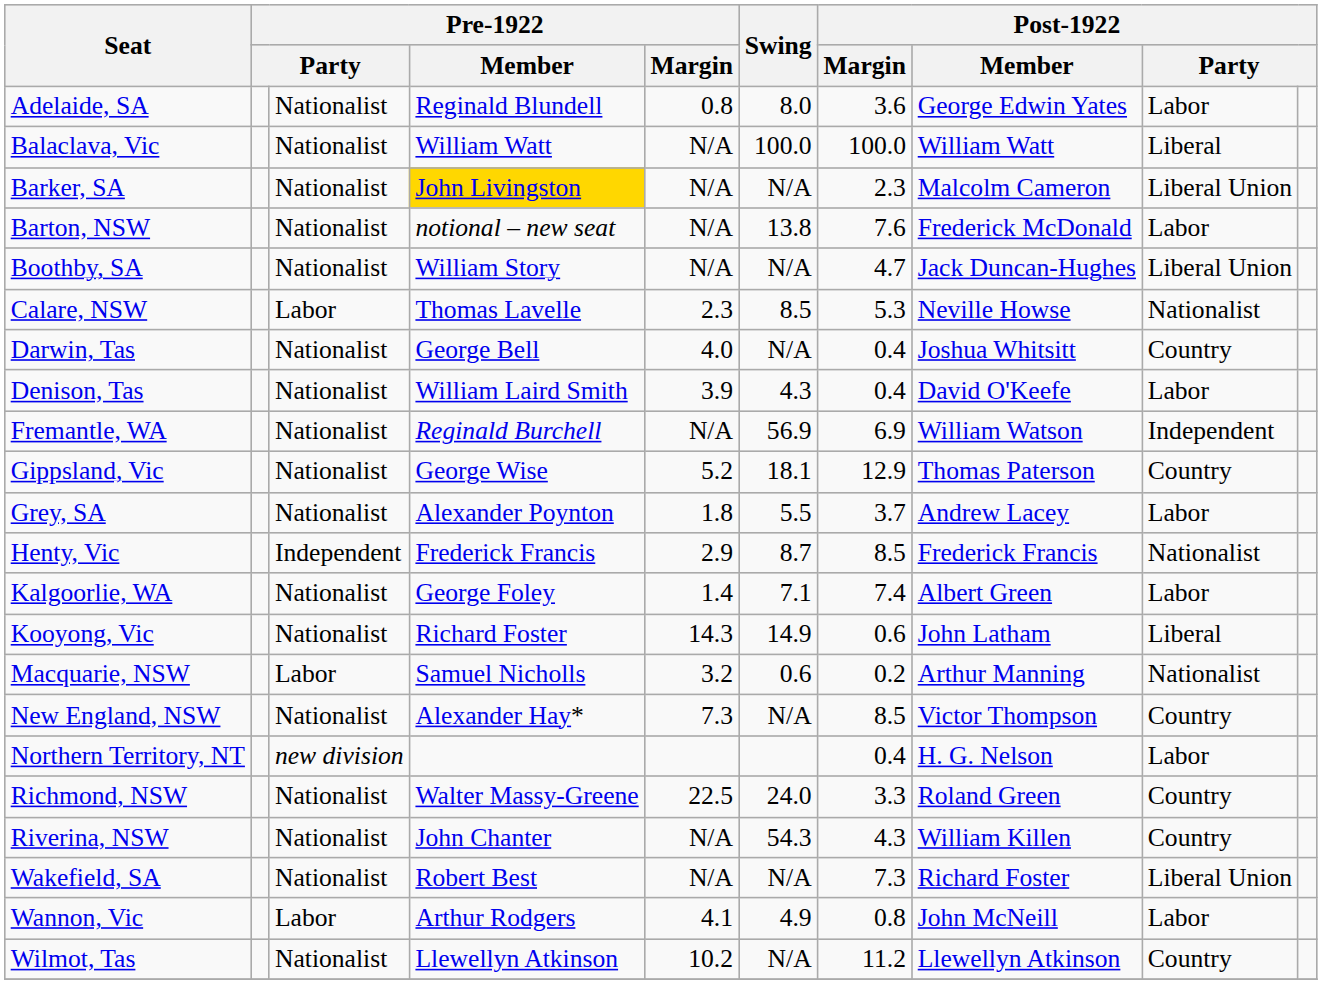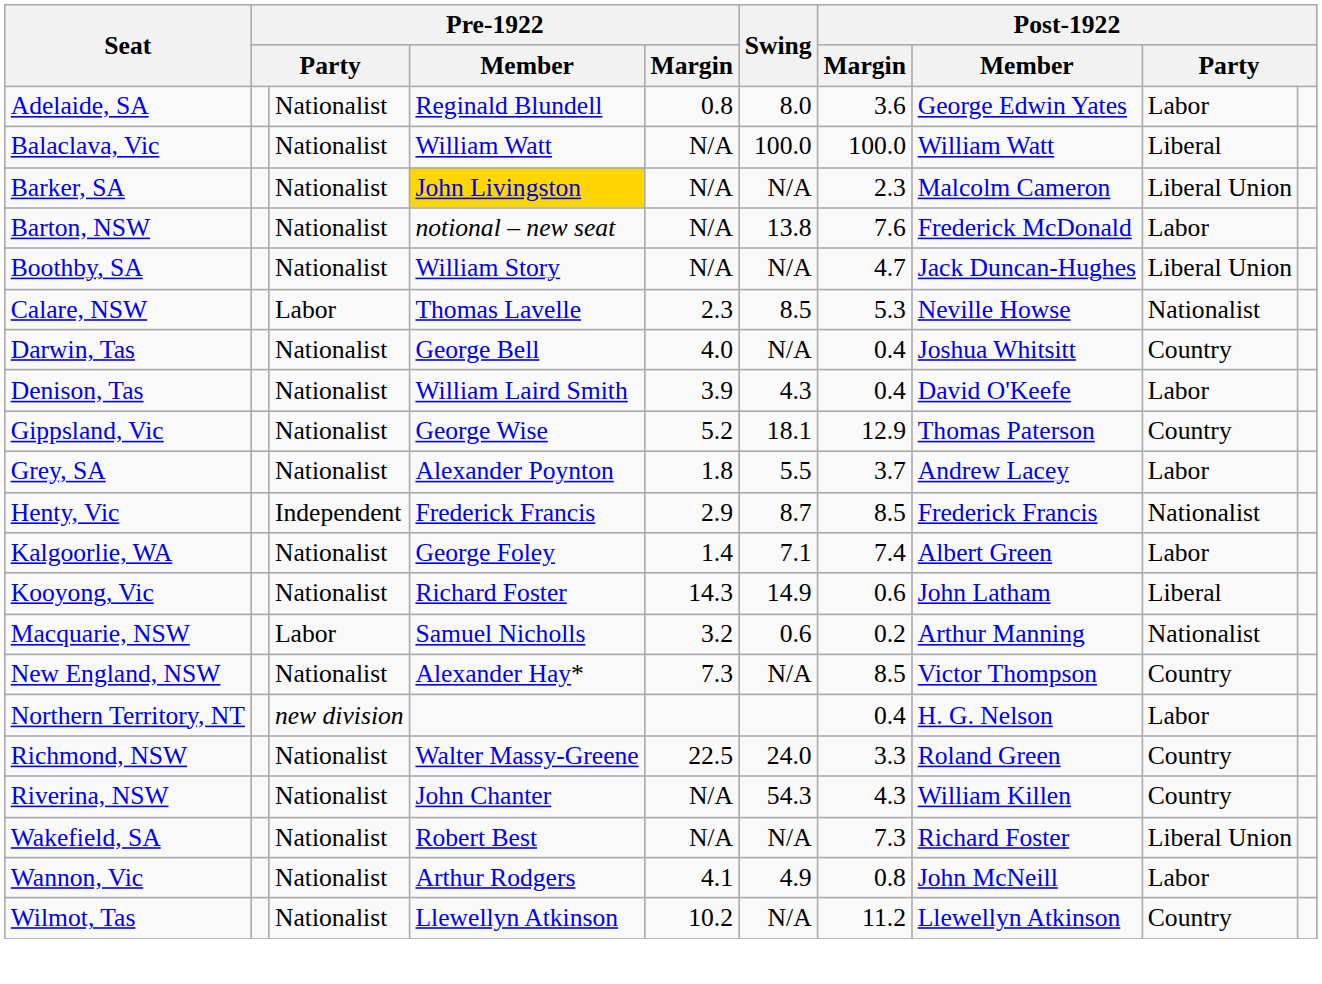- row: Fremantle, WA | Nationalist | Reginald Burchell | N/A | 56.9 | 6.9 | William Watson | Independent
Wannon, Vic | column 3: Labor -> Nationalist
